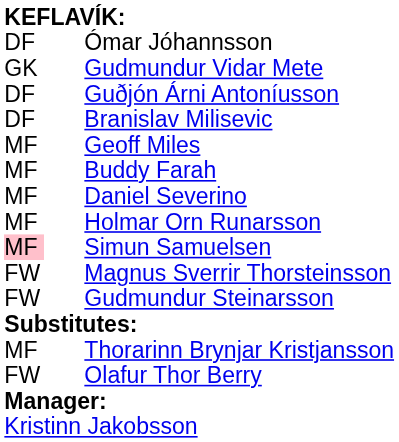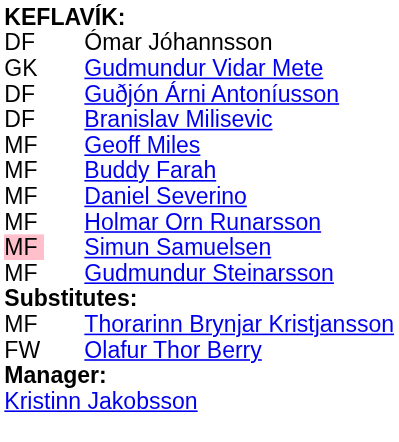- row: FW | Magnus Sverrir Thorsteinsson
Gudmundur Steinarsson | column 1: FW -> MF
